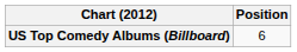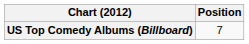US Top Comedy Albums (Billboard) | Position: 6 -> 7
